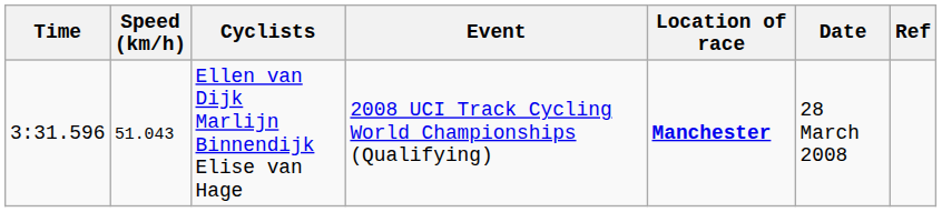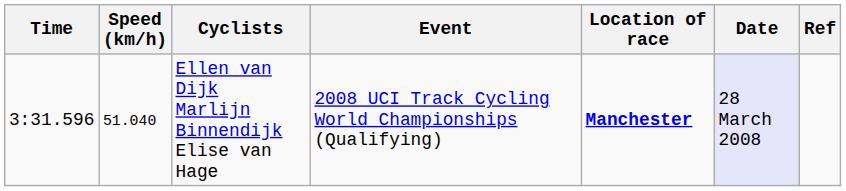Ellen van Dijk Marlijn Binnendijk Elise van Hage | Speed (km/h): 51.043 -> 51.040
Ellen van Dijk Marlijn Binnendijk Elise van Hage | Date: no background -> lavender background
